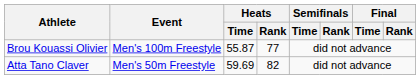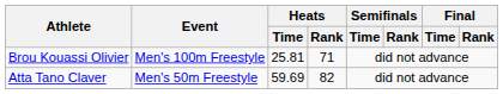Brou Kouassi Olivier | Heats / Time: 55.87 -> 25.81
Brou Kouassi Olivier | Heats / Rank: 77 -> 71
